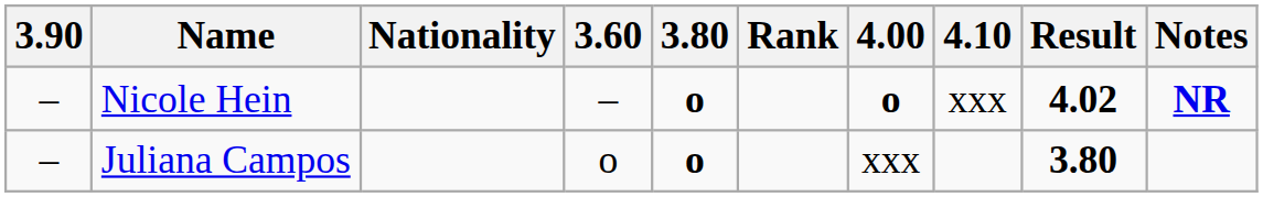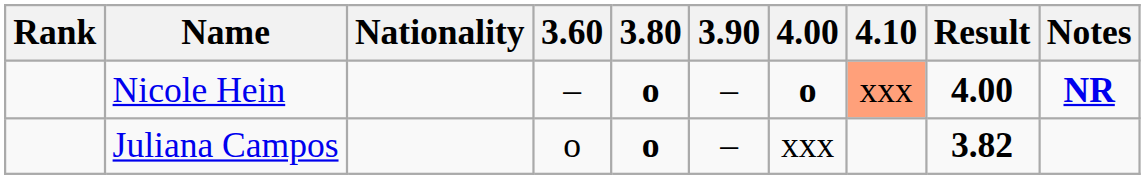columns swapped: Rank <-> 3.90
Nicole Hein | 4.10: no background -> lightsalmon background
Nicole Hein | Result: 4.02 -> 4.00
Juliana Campos | Result: 3.80 -> 3.82
